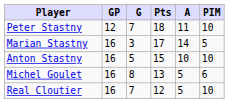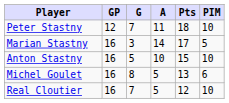columns swapped: A <-> Pts
